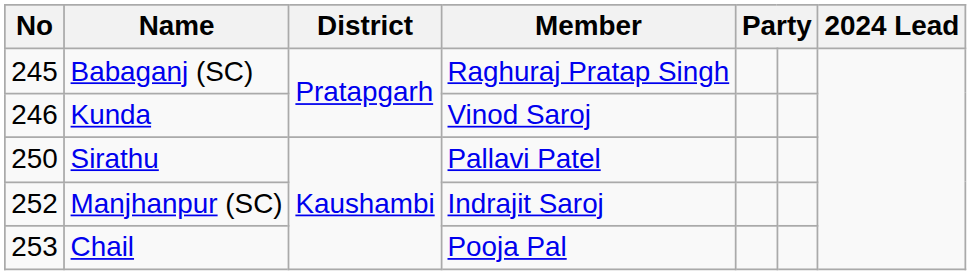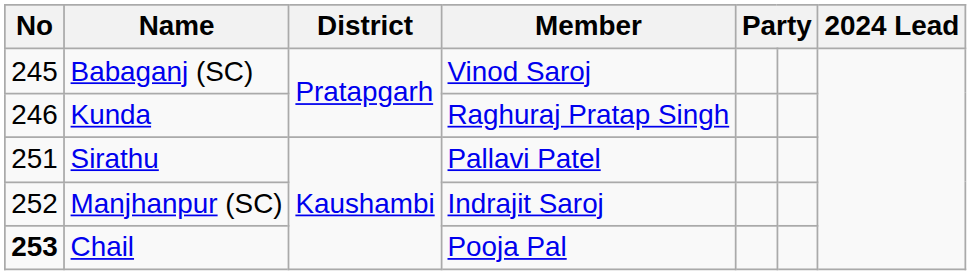Babaganj (SC) | Member: Raghuraj Pratap Singh -> Vinod Saroj
Kunda | Member: Vinod Saroj -> Raghuraj Pratap Singh
Sirathu | No: 250 -> 251
Chail | No: normal -> bold
